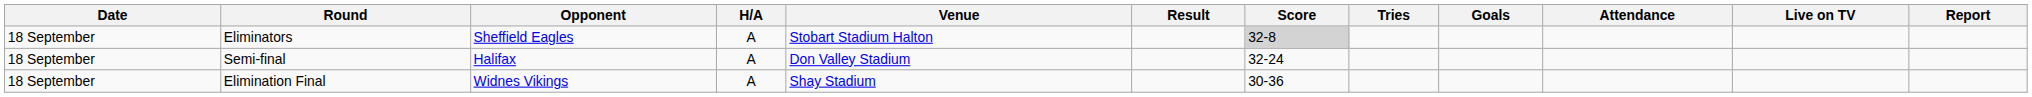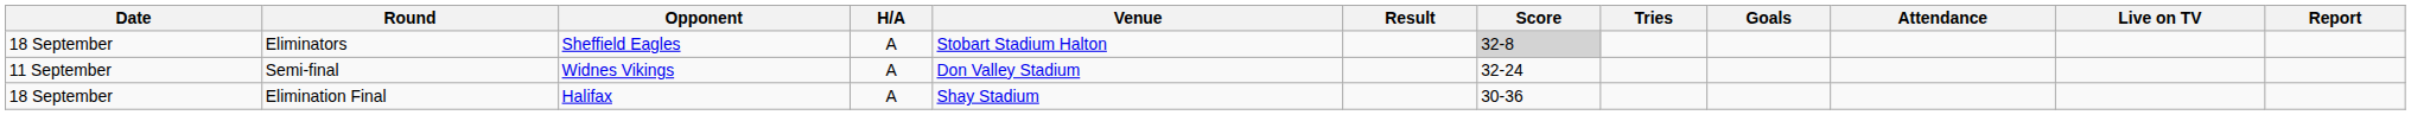Semi-final | Date: 18 September -> 11 September
Semi-final | Opponent: Halifax -> Widnes Vikings
Elimination Final | Opponent: Widnes Vikings -> Halifax
